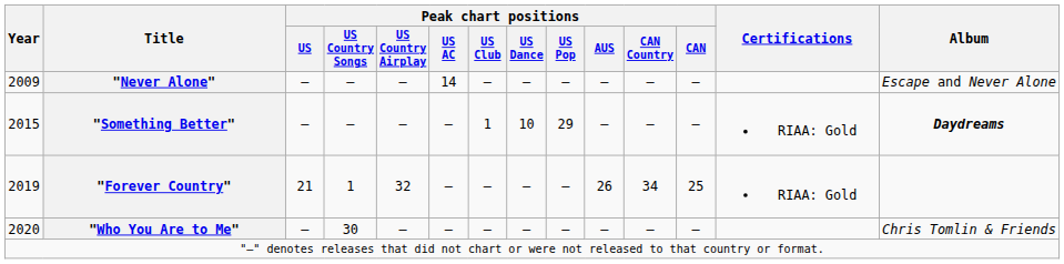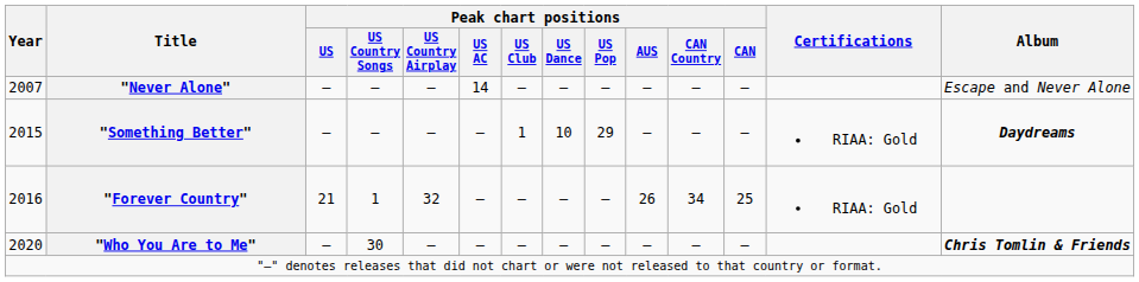"Never Alone" | Year: 2009 -> 2007
"Forever Country" | Year: 2019 -> 2016
"Who You Are to Me" | Album: normal -> bold
